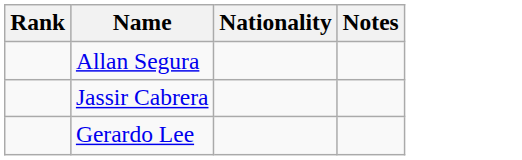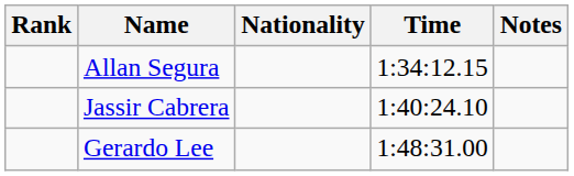+ column: Time | 1:34:12.15 | 1:40:24.10 | 1:48:31.00
